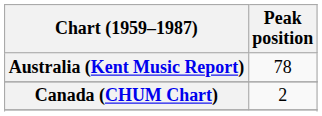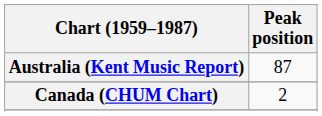Australia (Kent Music Report) | Peak position: 78 -> 87
